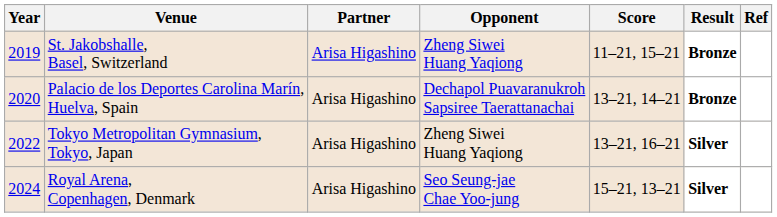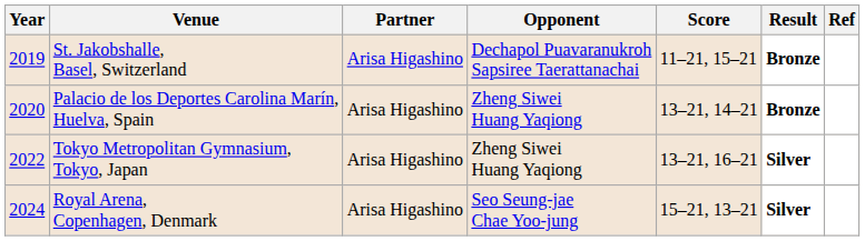St. Jakobshalle, Basel, Switzerland | Opponent: Zheng Siwei Huang Yaqiong -> Dechapol Puavaranukroh Sapsiree Taerattanachai
Palacio de los Deportes Carolina Marín, Huelva, Spain | Opponent: Dechapol Puavaranukroh Sapsiree Taerattanachai -> Zheng Siwei Huang Yaqiong
